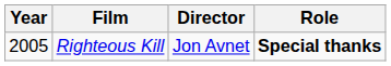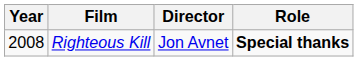Righteous Kill | Year: 2005 -> 2008
